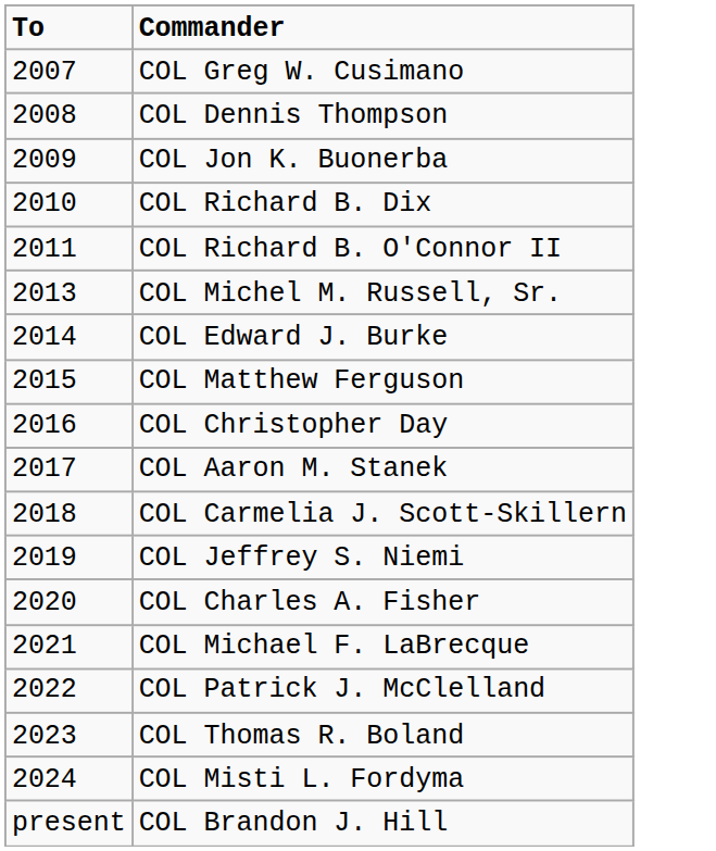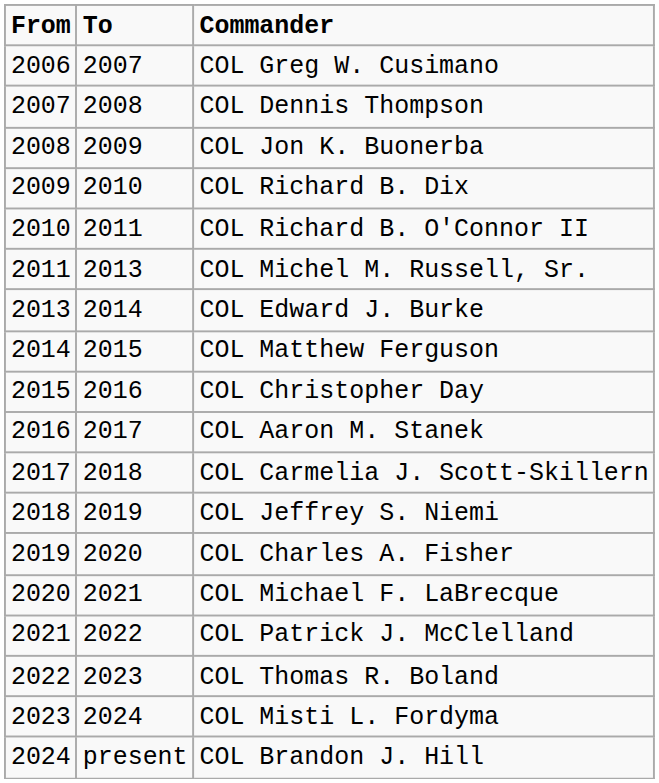+ column: From | 2006 | 2007 | 2008 | 2009 | 2010 | 2011 | 2013 | 2014 | 2015 | 2016 | 2017 | 2018 | 2019 | 2020 | 2021 | 2022 | 2023 | 2024
